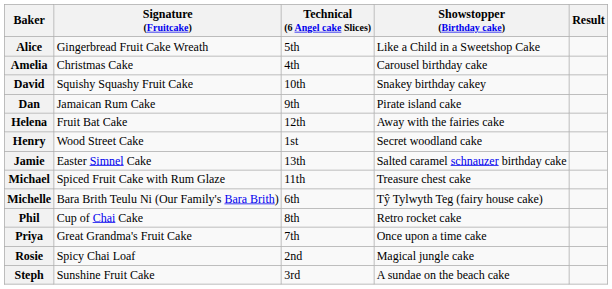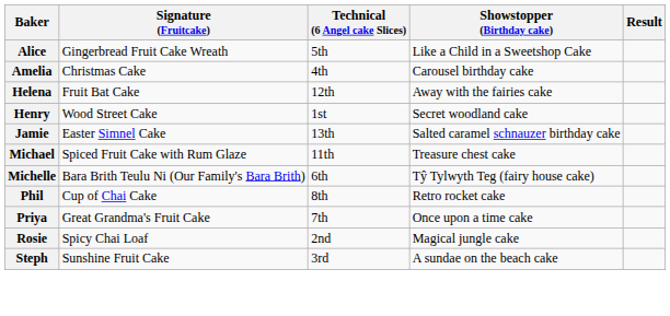- row: David | Squishy Squashy Fruit Cake | 10th | Snakey birthday cakey
- row: Dan | Jamaican Rum Cake | 9th | Pirate island cake
